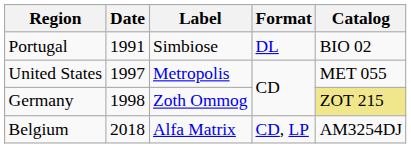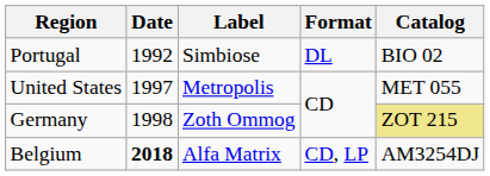Portugal | Date: 1991 -> 1992
Belgium | Date: normal -> bold
